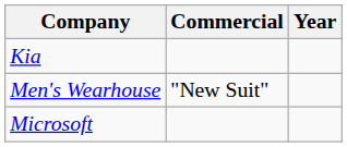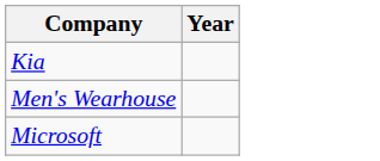- column: Commercial | "New Suit"
